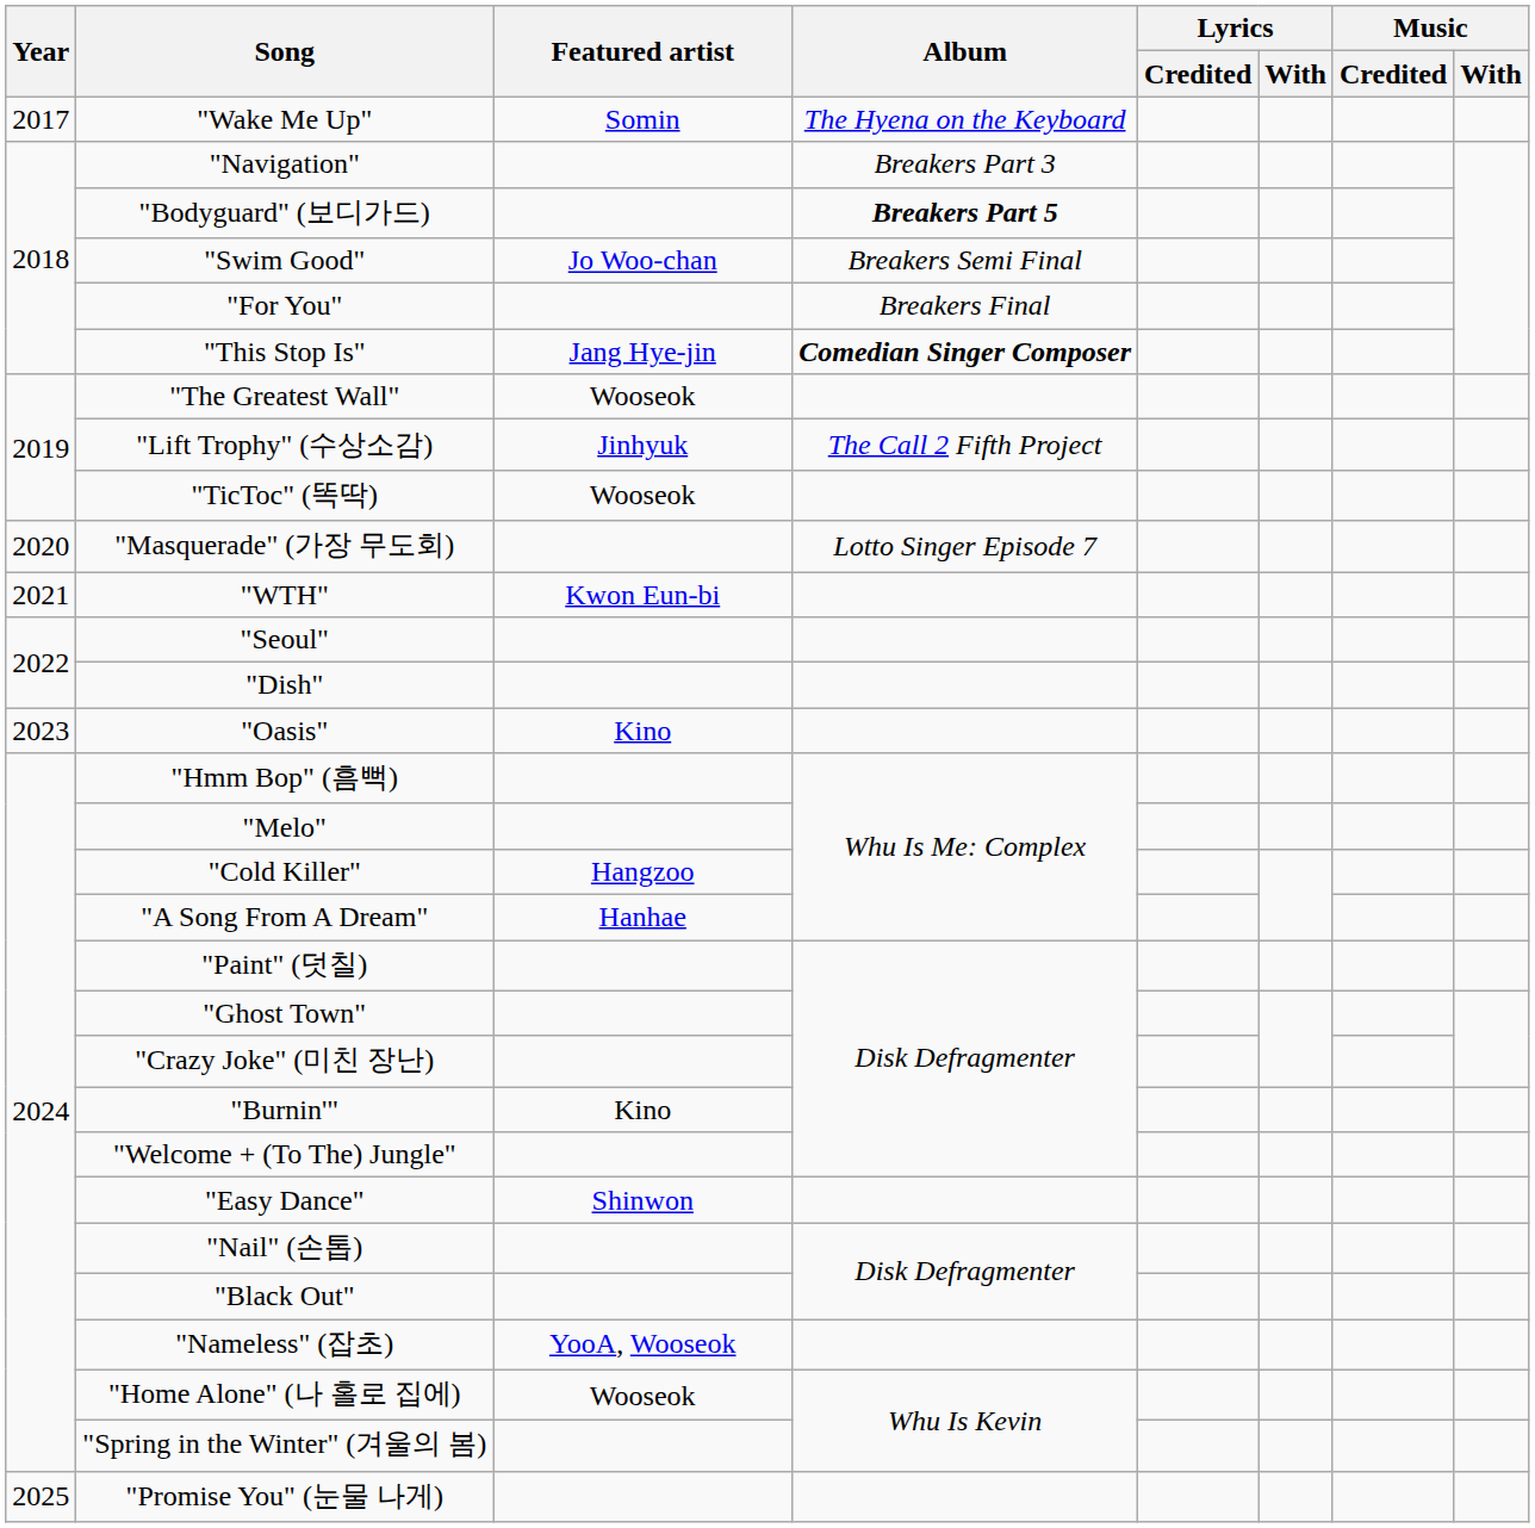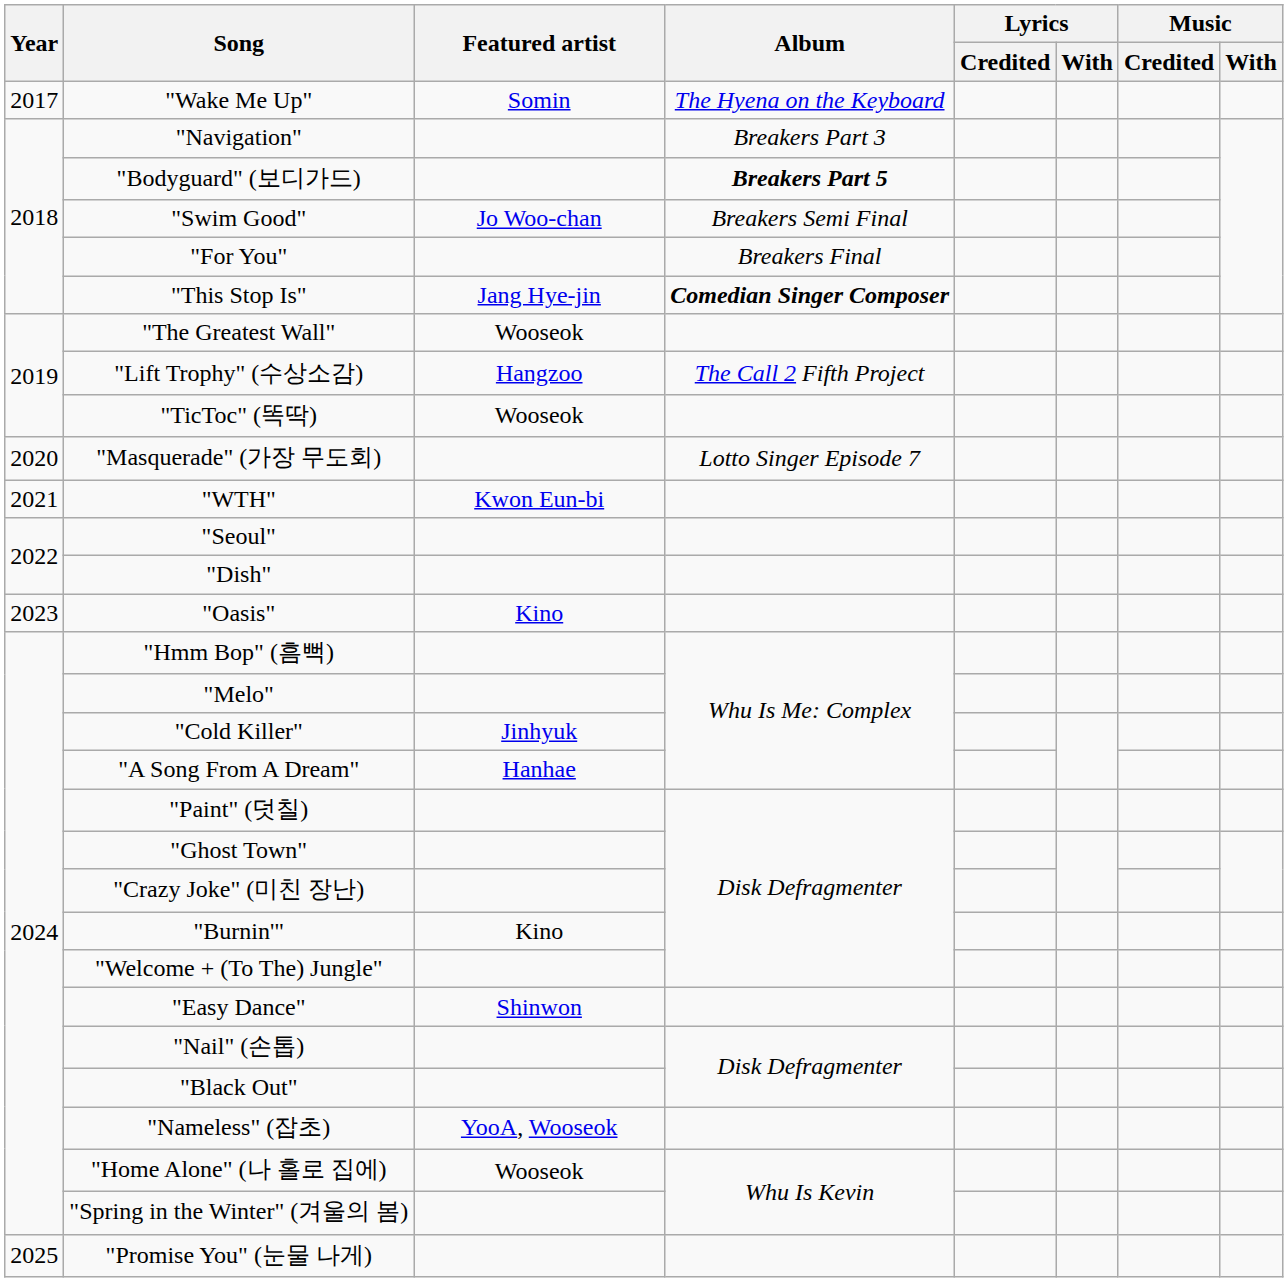"Lift Trophy" (수상소감) | Featured artist: Jinhyuk -> Hangzoo
"Cold Killer" | Featured artist: Hangzoo -> Jinhyuk
